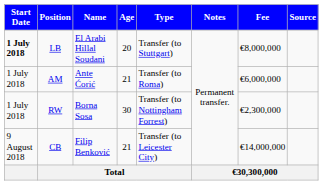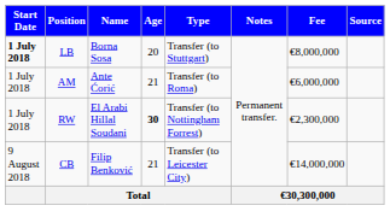LB | Name: El Arabi Hillal Soudani -> Borna Sosa
RW | Name: Borna Sosa -> El Arabi Hillal Soudani
RW | Age: normal -> bold
